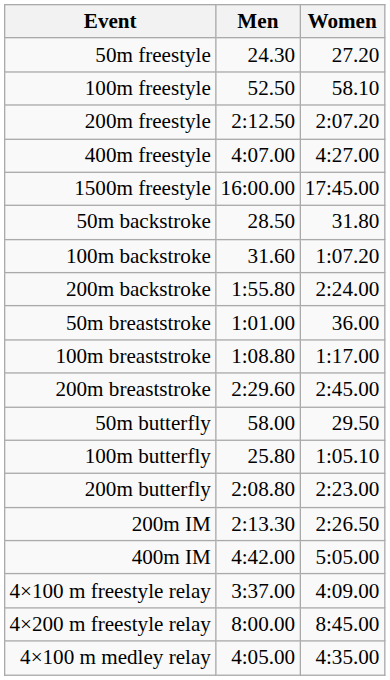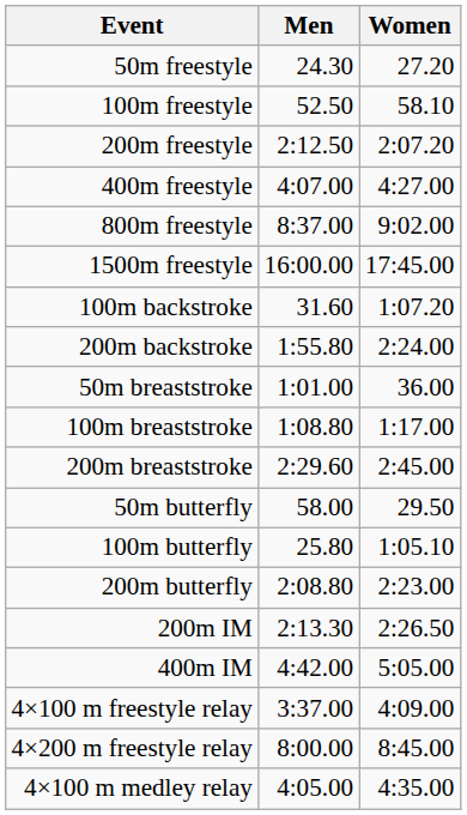+ row: 800m freestyle | 8:37.00 | 9:02.00
- row: 50m backstroke | 28.50 | 31.80
